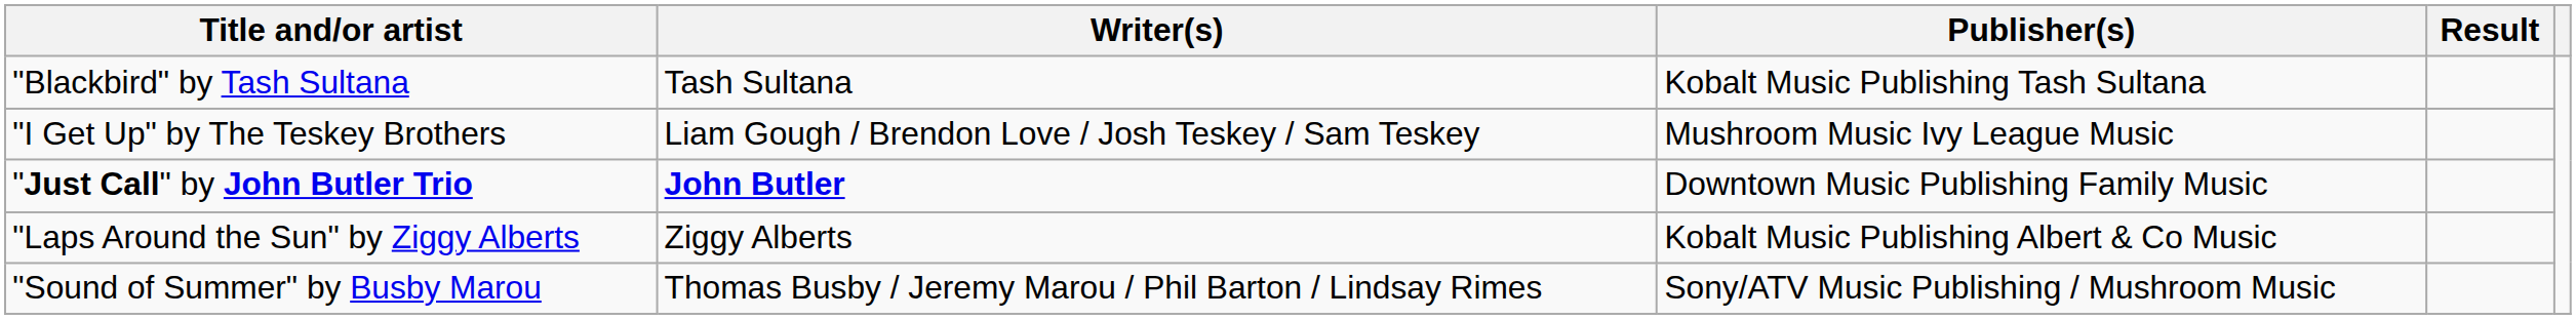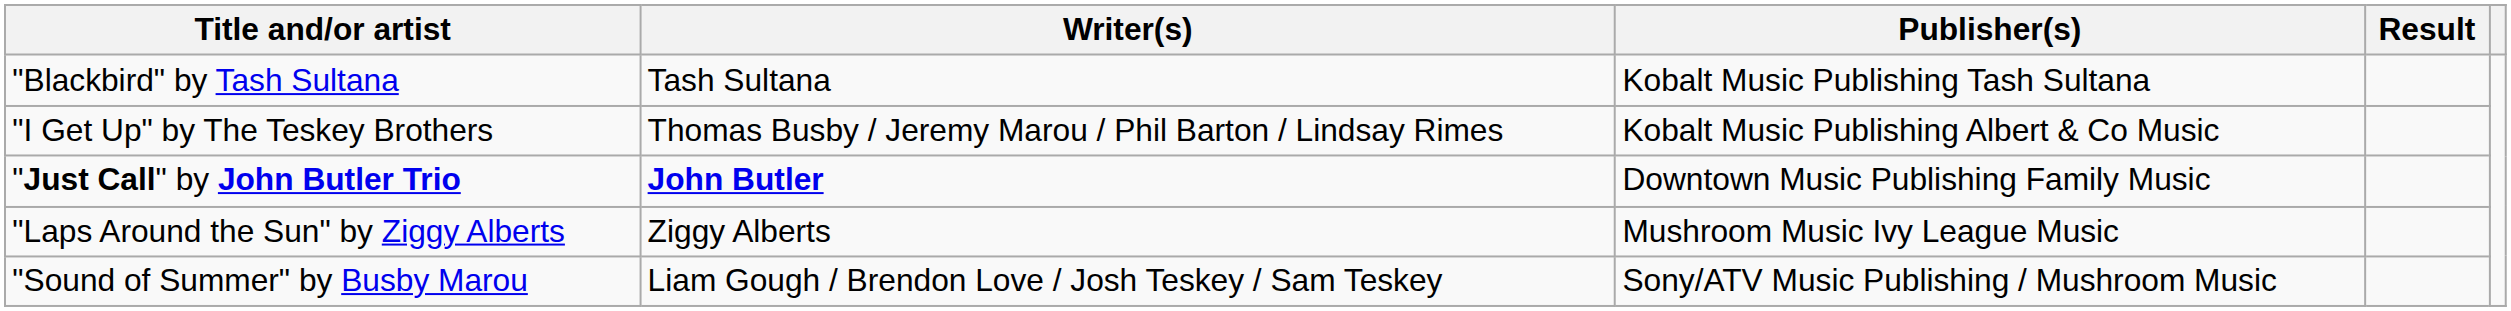"I Get Up" by The Teskey Brothers | Writer(s): Liam Gough / Brendon Love / Josh Teskey / Sam Teskey -> Thomas Busby / Jeremy Marou / Phil Barton / Lindsay Rimes
"I Get Up" by The Teskey Brothers | Publisher(s): Mushroom Music Ivy League Music -> Kobalt Music Publishing Albert & Co Music
"Laps Around the Sun" by Ziggy Alberts | Publisher(s): Kobalt Music Publishing Albert & Co Music -> Mushroom Music Ivy League Music
"Sound of Summer" by Busby Marou | Writer(s): Thomas Busby / Jeremy Marou / Phil Barton / Lindsay Rimes -> Liam Gough / Brendon Love / Josh Teskey / Sam Teskey
